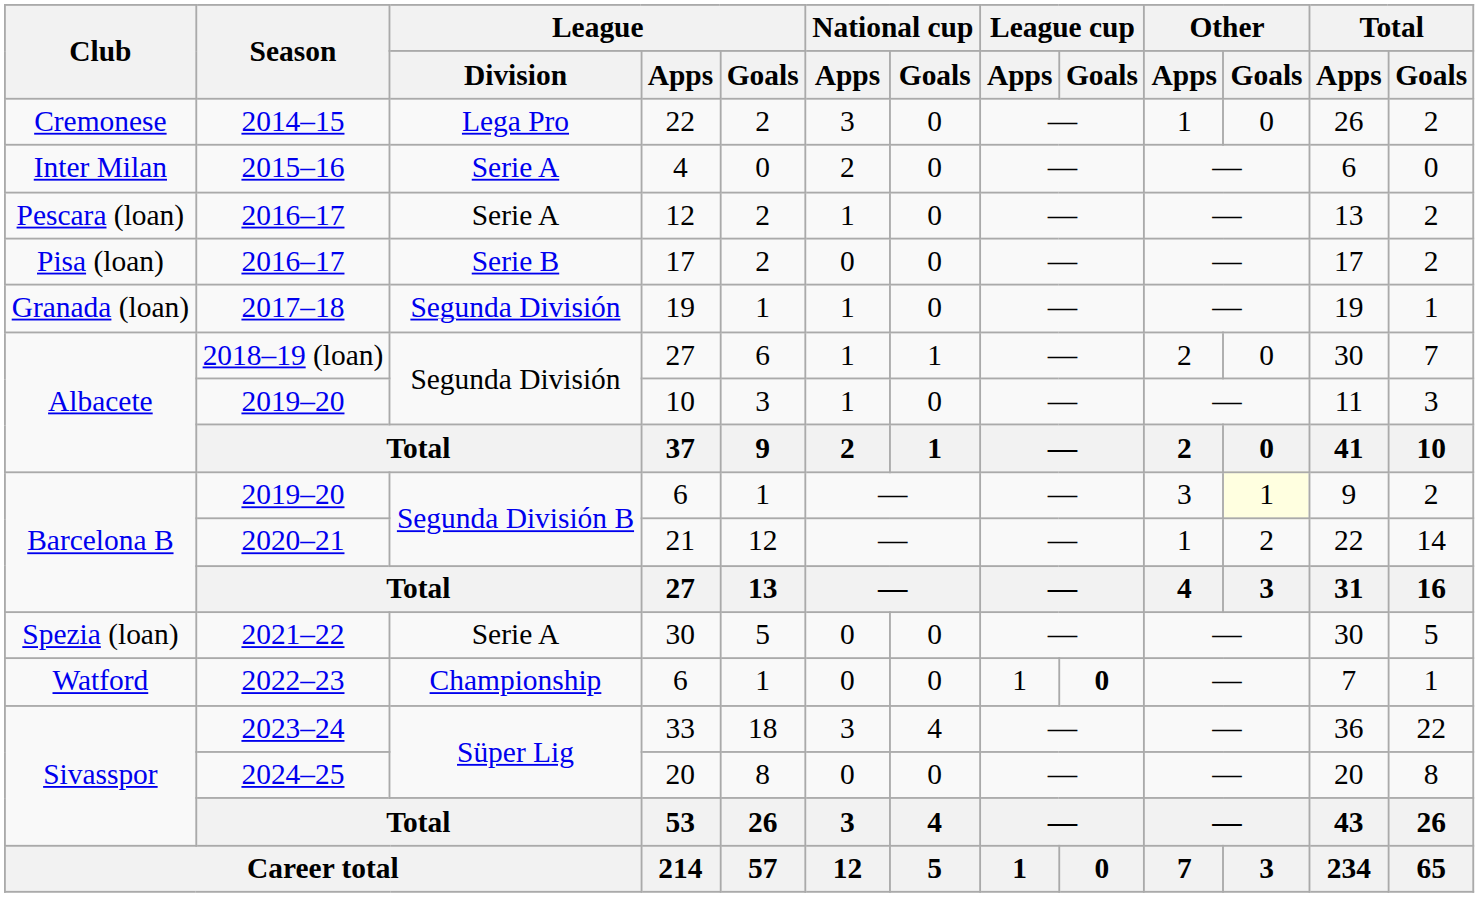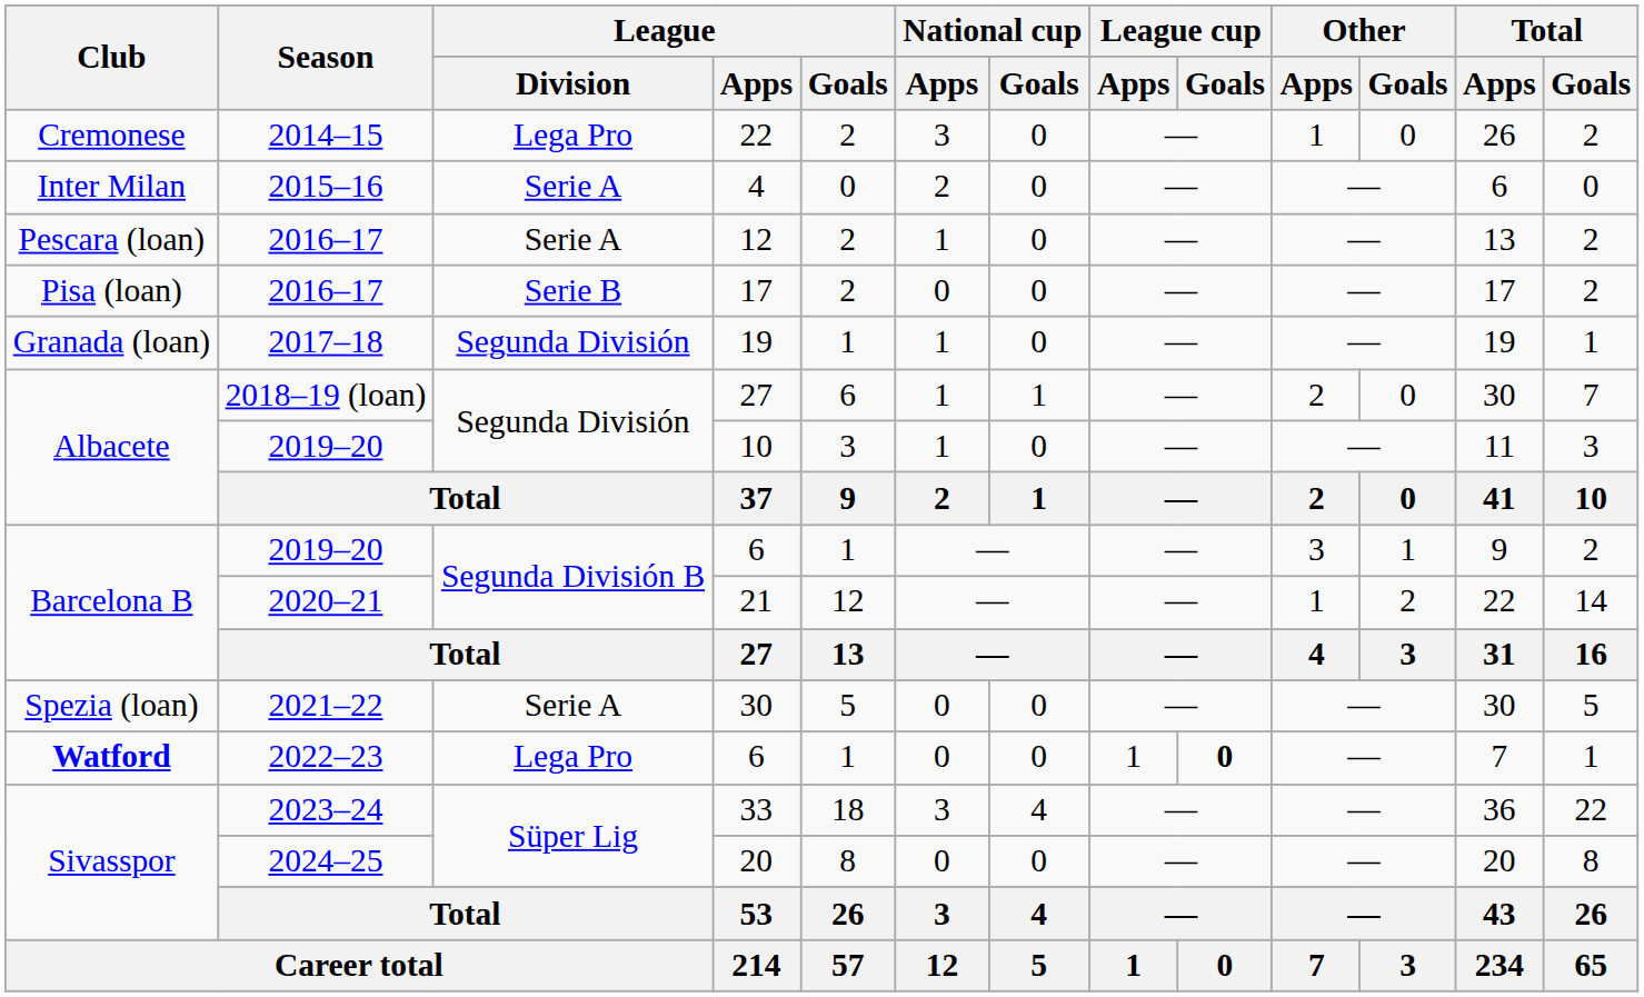2019–20 / 6 | Other / Goals: lightyellow background -> no background
2022–23 / 6 | Club: normal -> bold
2022–23 / 6 | League / Division: Championship -> Lega Pro
